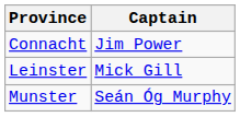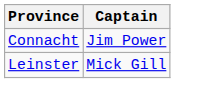- row: Munster | Seán Óg Murphy
